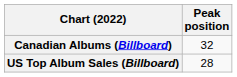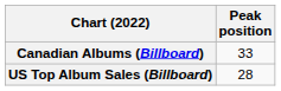Canadian Albums (Billboard) | Peak position: 32 -> 33
